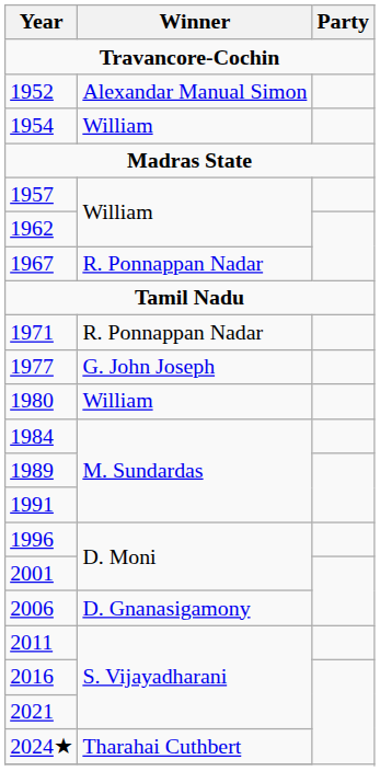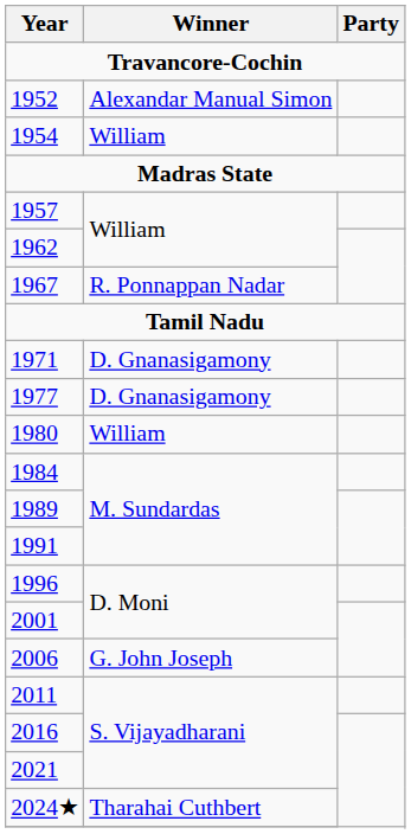1971 | Winner: R. Ponnappan Nadar -> D. Gnanasigamony
1977 | Winner: G. John Joseph -> D. Gnanasigamony
2006 | Winner: D. Gnanasigamony -> G. John Joseph
